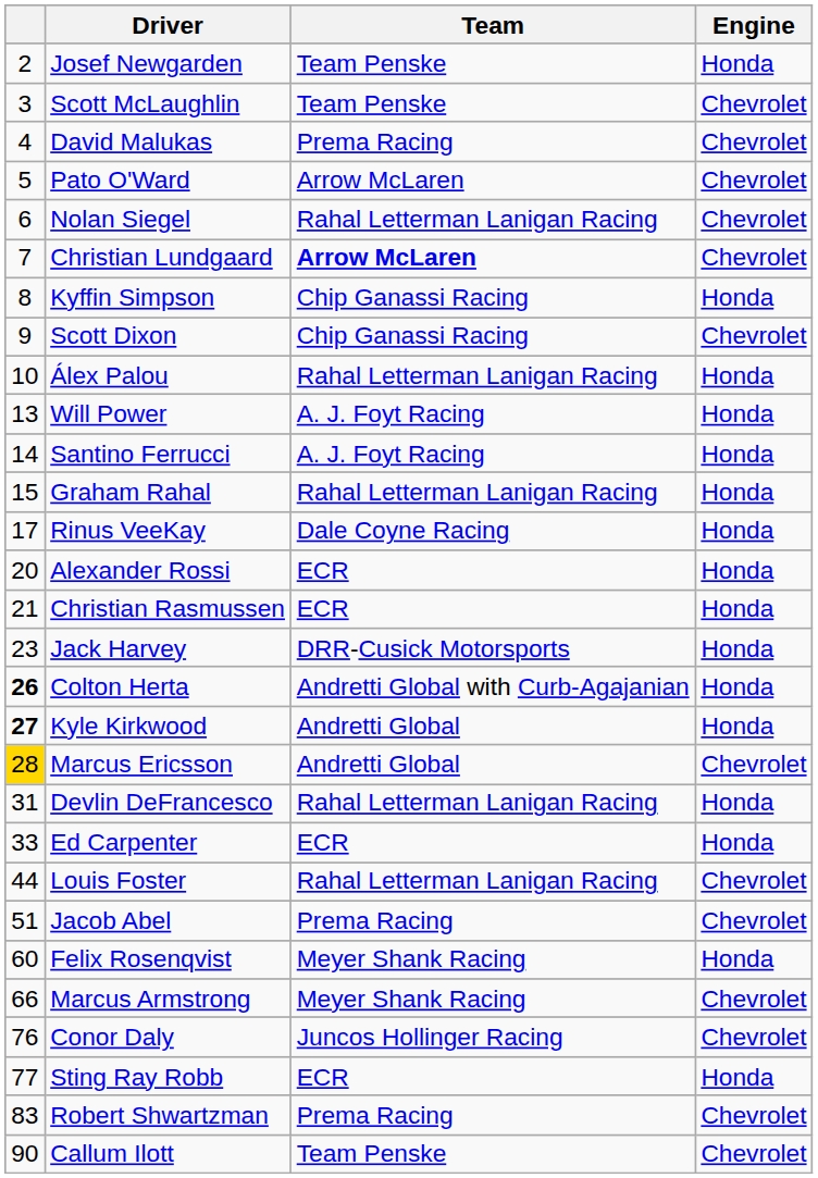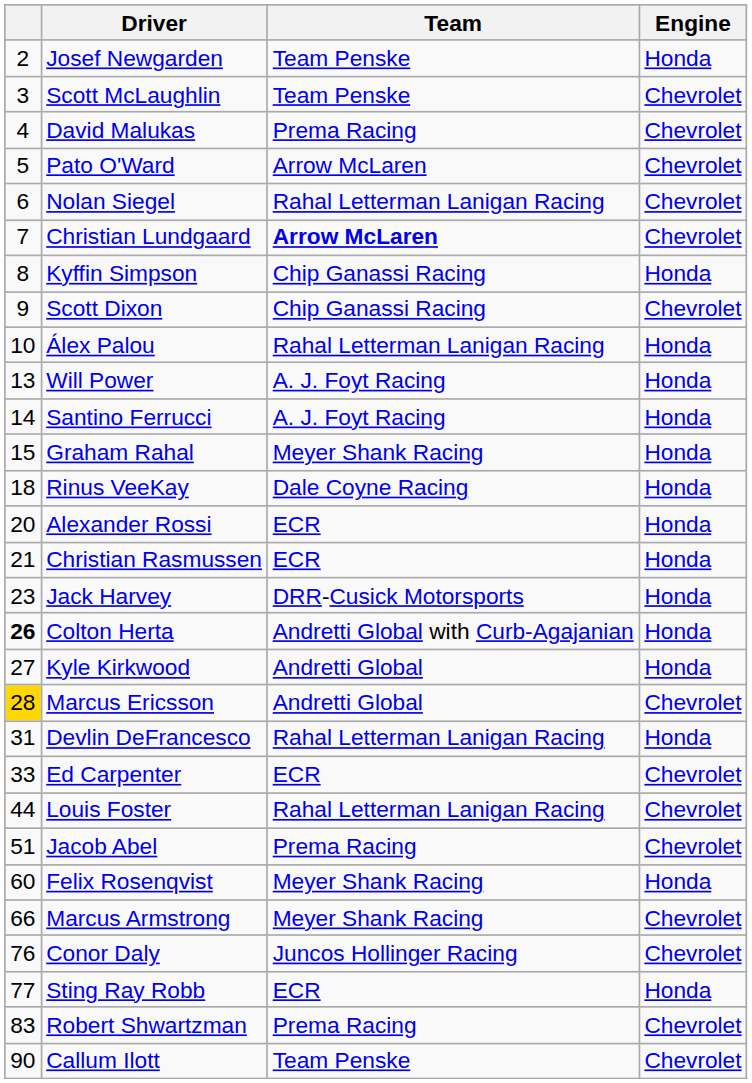Graham Rahal | Team: Rahal Letterman Lanigan Racing -> Meyer Shank Racing
Rinus VeeKay | column 1: 17 -> 18
Kyle Kirkwood | column 1: bold -> normal
Ed Carpenter | Engine: Honda -> Chevrolet
